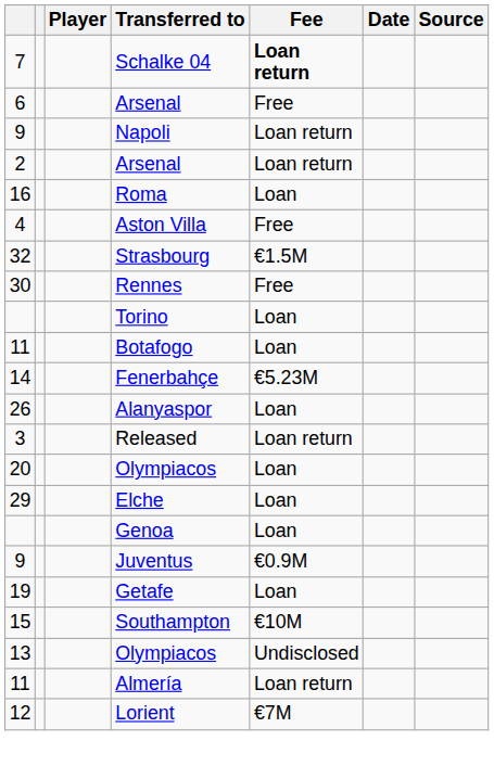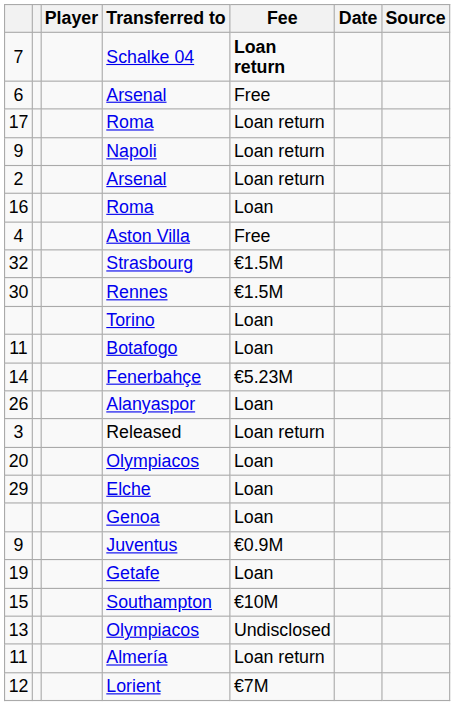+ row: 17 | Roma | Loan return
30 | Fee: Free -> €1.5M
